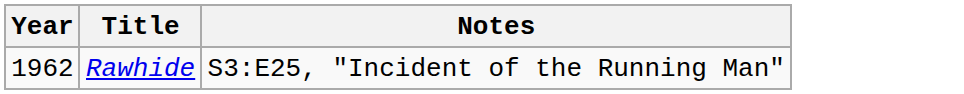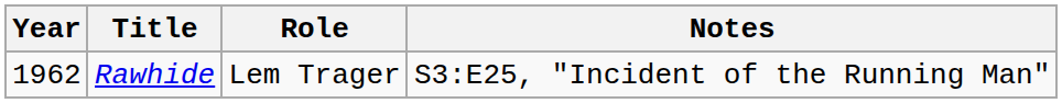+ column: Role | Lem Trager
